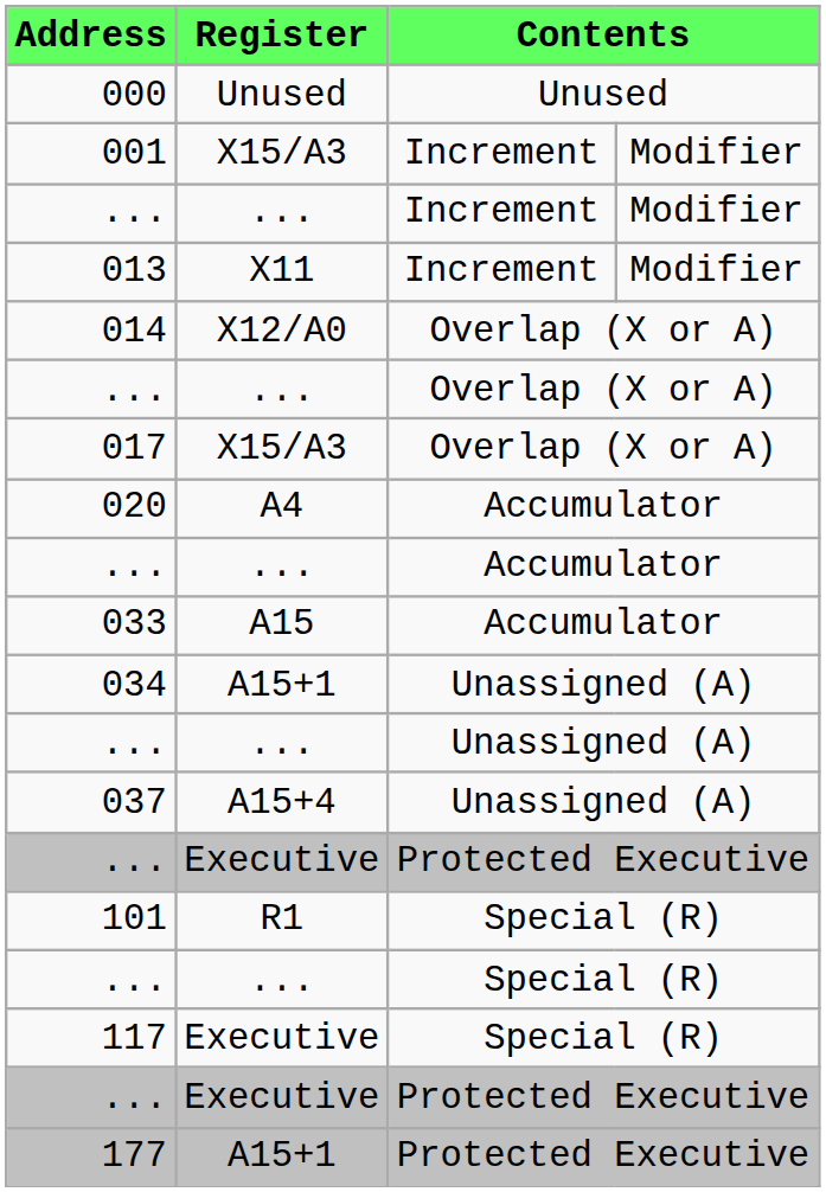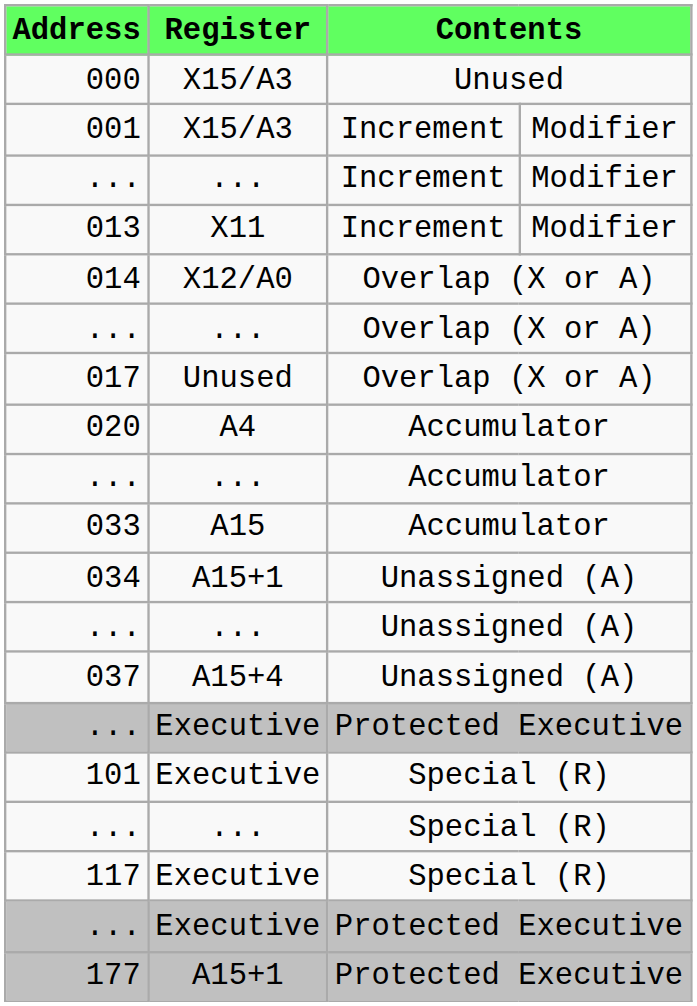000 | Register: Unused -> X15/A3
017 | Register: X15/A3 -> Unused
101 | Register: R1 -> Executive
